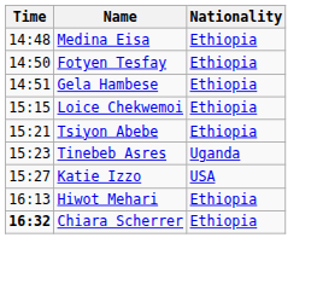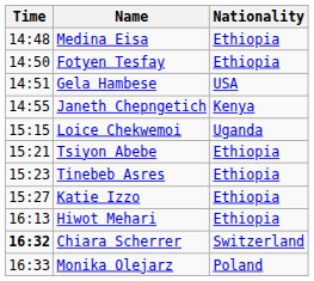Gela Hambese | Nationality: Ethiopia -> USA
+ row: 14:55 | Janeth Chepngetich | Kenya
Loice Chekwemoi | Nationality: Ethiopia -> Uganda
Tinebeb Asres | Nationality: Uganda -> Ethiopia
Katie Izzo | Nationality: USA -> Ethiopia
Chiara Scherrer | Nationality: Ethiopia -> Switzerland
+ row: 16:33 | Monika Olejarz | Poland
